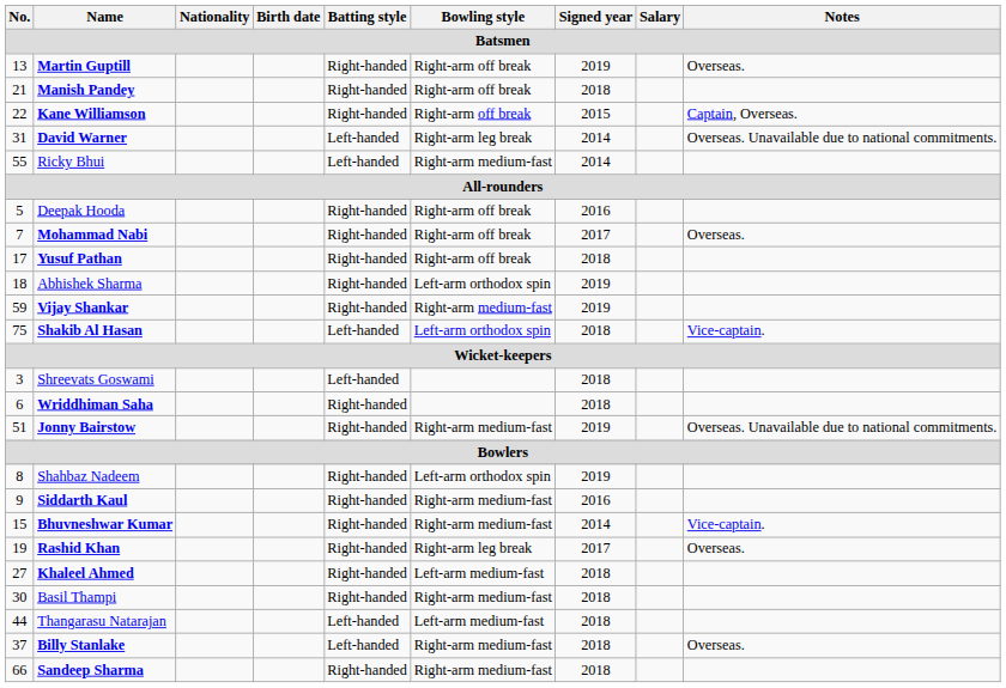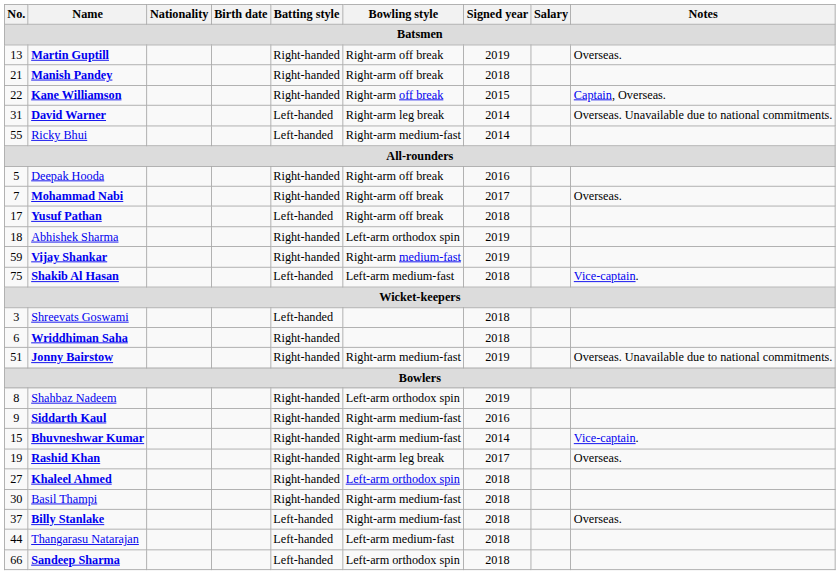Yusuf Pathan | Batting style: Right-handed -> Left-handed
Shakib Al Hasan | Bowling style: Left-arm orthodox spin -> Left-arm medium-fast
Khaleel Ahmed | Bowling style: Left-arm medium-fast -> Left-arm orthodox spin
rows swapped: Billy Stanlake <-> Thangarasu Natarajan
Sandeep Sharma | Batting style: Right-handed -> Left-handed
Sandeep Sharma | Bowling style: Right-arm medium-fast -> Left-arm orthodox spin
